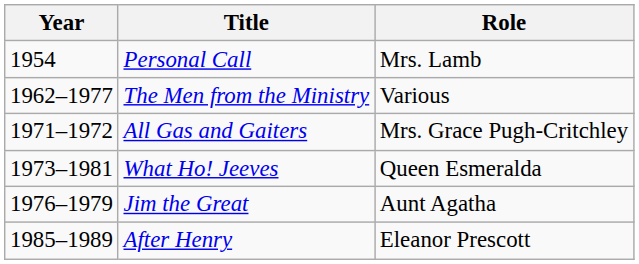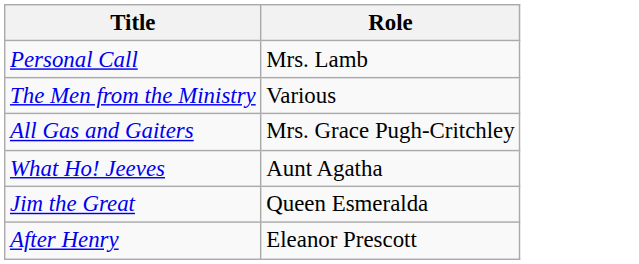- column: Year | 1954 | 1962–1977 | 1971–1972 | 1973–1981 | 1976–1979 | 1985–1989
What Ho! Jeeves | Role: Queen Esmeralda -> Aunt Agatha
Jim the Great | Role: Aunt Agatha -> Queen Esmeralda
